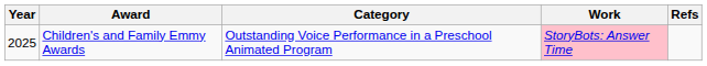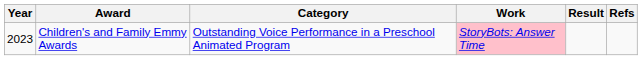+ column: Result
Children's and Family Emmy Awards | Year: 2025 -> 2023
